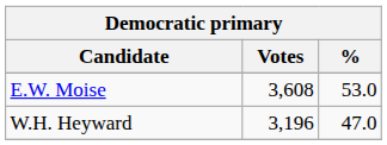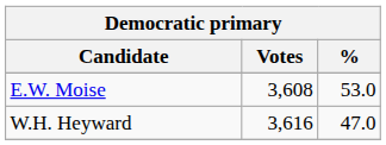W.H. Heyward | Votes: 3,196 -> 3,616
